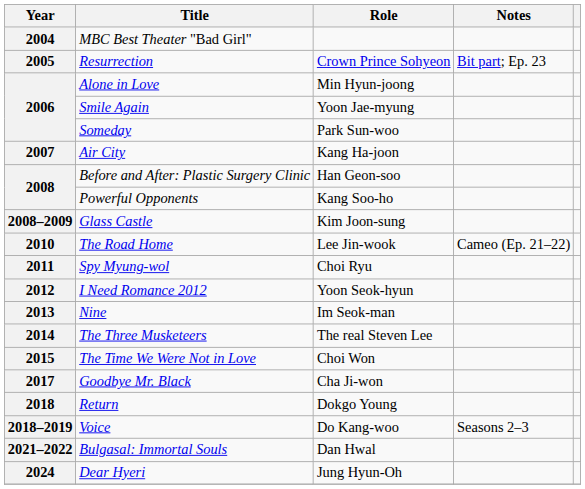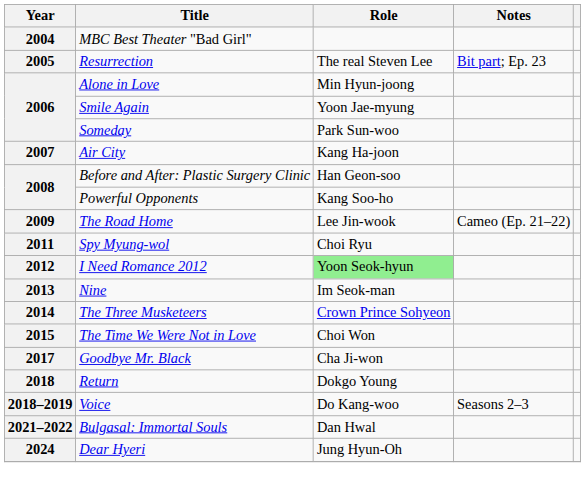Resurrection | Role: Crown Prince Sohyeon -> The real Steven Lee
- row: 2008–2009 | Glass Castle | Kim Joon-sung
The Road Home | Year: 2010 -> 2009
I Need Romance 2012 | Role: no background -> lightgreen background
The Three Musketeers | Role: The real Steven Lee -> Crown Prince Sohyeon
